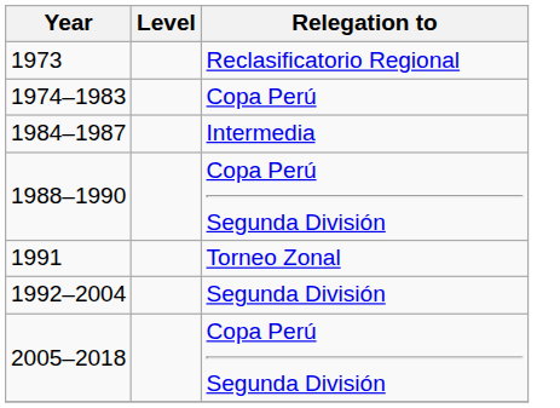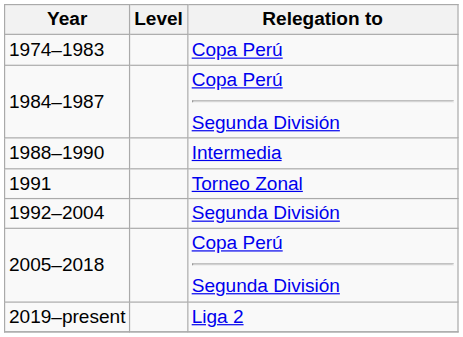- row: 1973 | Reclasificatorio Regional
1984–1987 | Relegation to: Intermedia -> Copa Perú Segunda División
1988–1990 | Relegation to: Copa Perú Segunda División -> Intermedia
+ row: 2019–present | Liga 2
